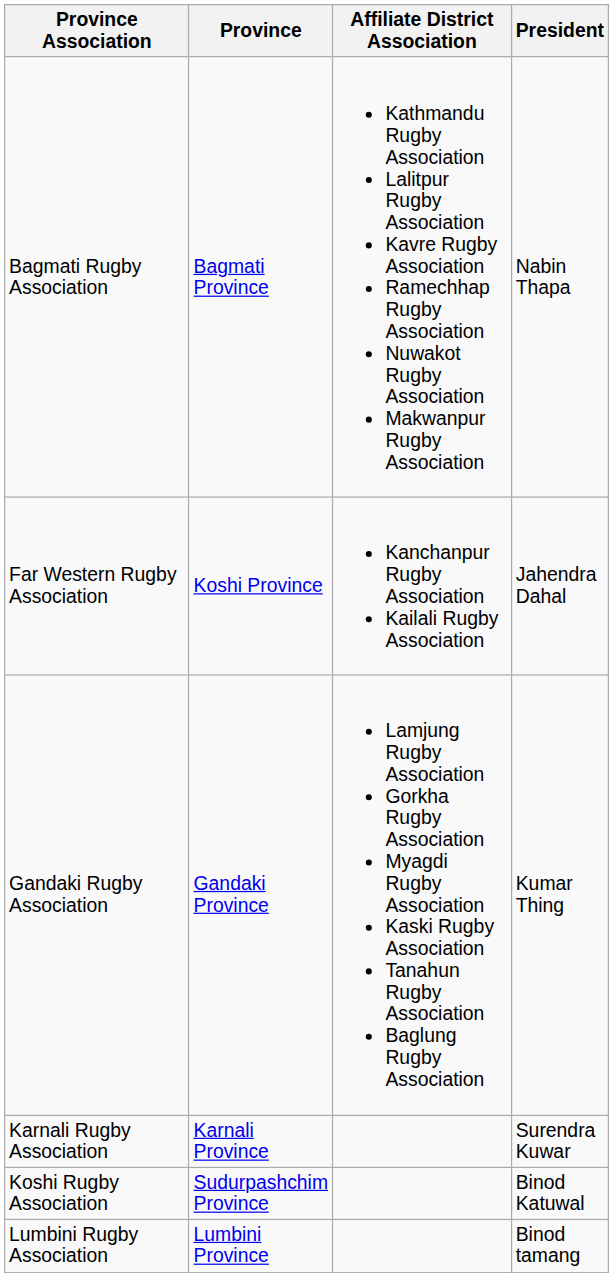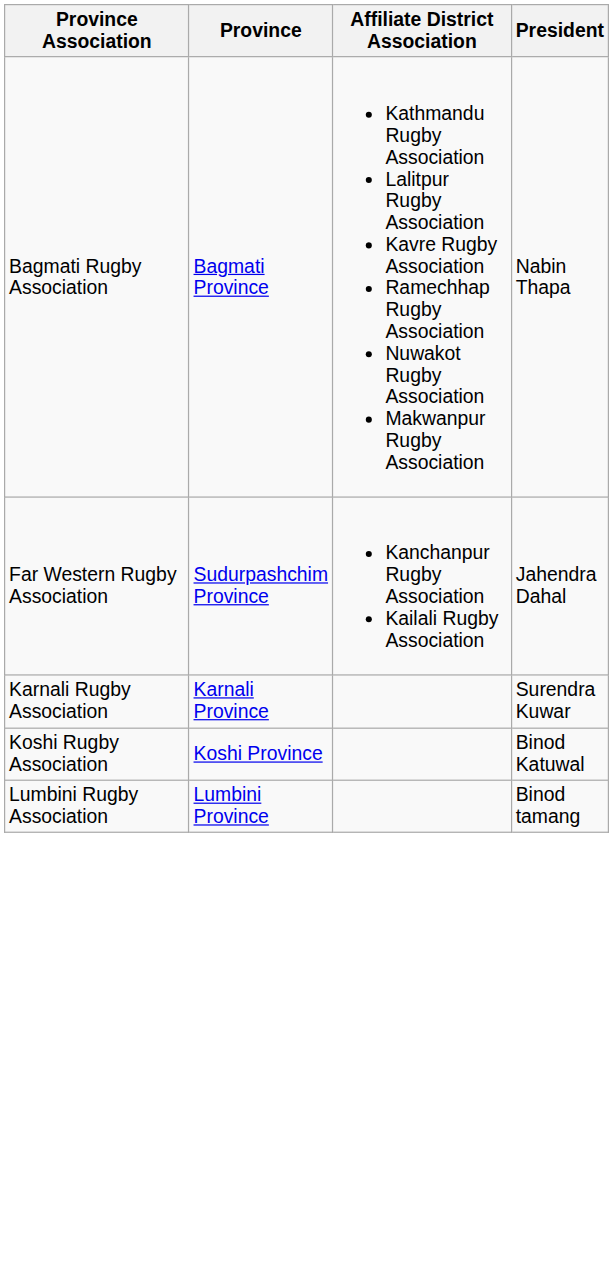Far Western Rugby Association | Province: Koshi Province -> Sudurpashchim Province
- row: Gandaki Rugby Association | Gandaki Province | Lamjung Rugby Association Gorkha Rugby Association Myagdi Rugby Association Kaski Rugby Association Tanahun Rugby Association Baglung Rugby Association | Kumar Thing
Koshi Rugby Association | Province: Sudurpashchim Province -> Koshi Province
